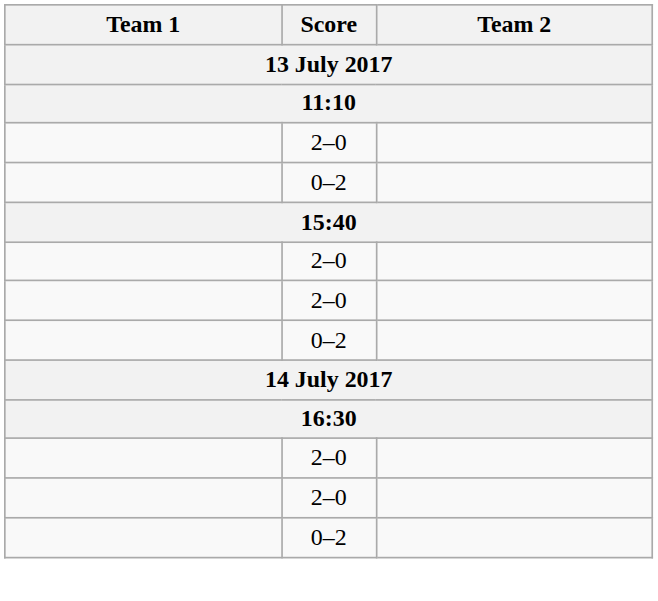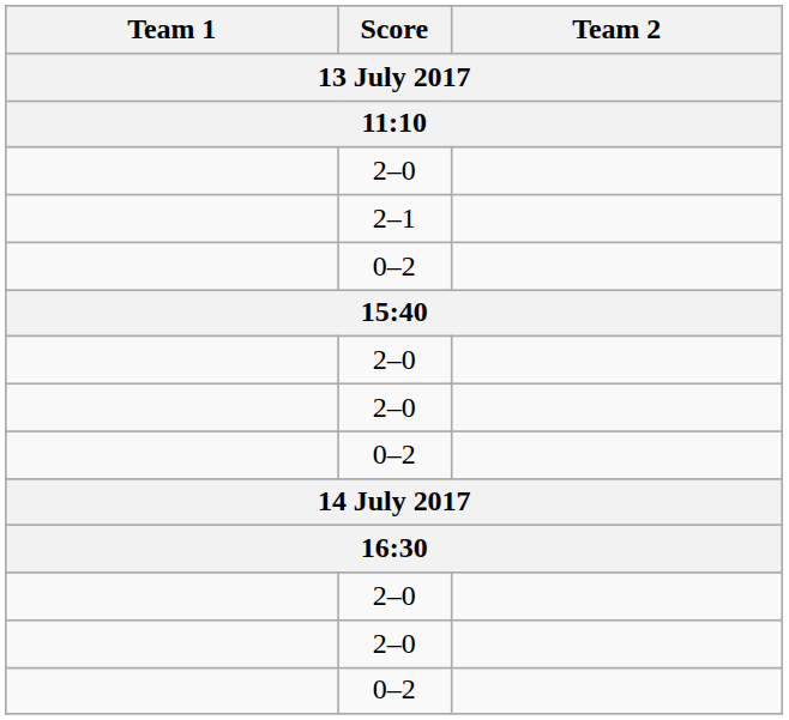+ row: 2–1
